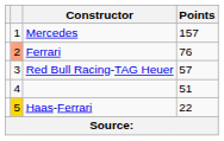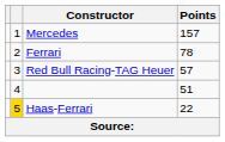Ferrari | column 2: lightsalmon background -> no background
Ferrari | Points: 76 -> 78
